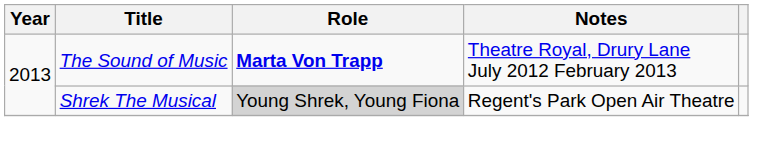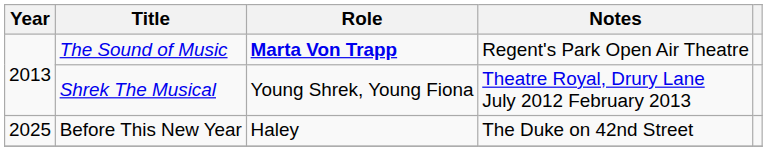The Sound of Music | Notes: Theatre Royal, Drury Lane July 2012 February 2013 -> Regent's Park Open Air Theatre
Shrek The Musical | Role: lightgrey background -> no background
Shrek The Musical | Notes: Regent's Park Open Air Theatre -> Theatre Royal, Drury Lane July 2012 February 2013
+ row: 2025 | Before This New Year | Haley | The Duke on 42nd Street
